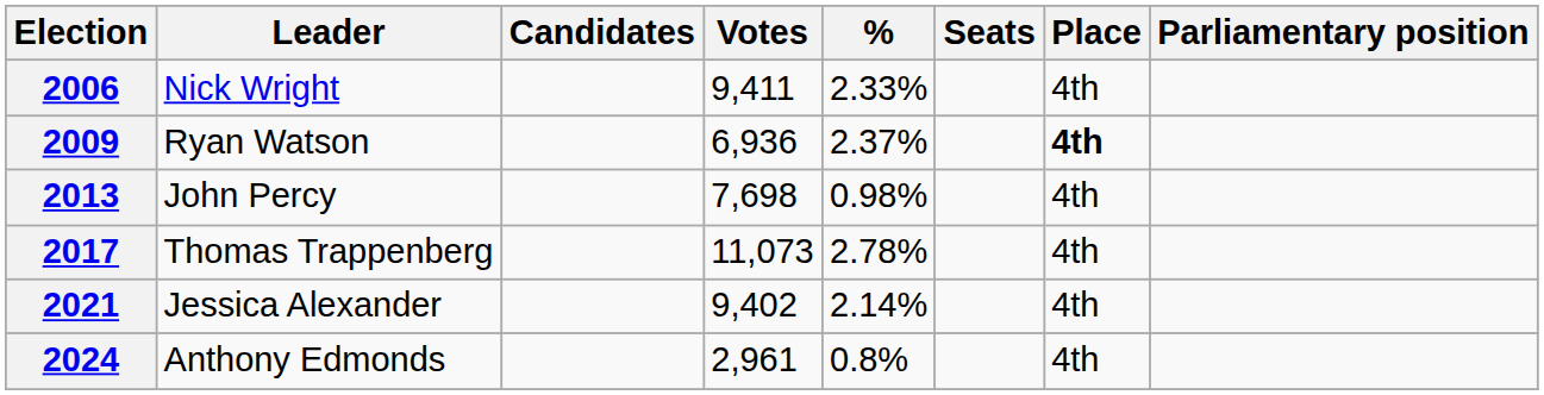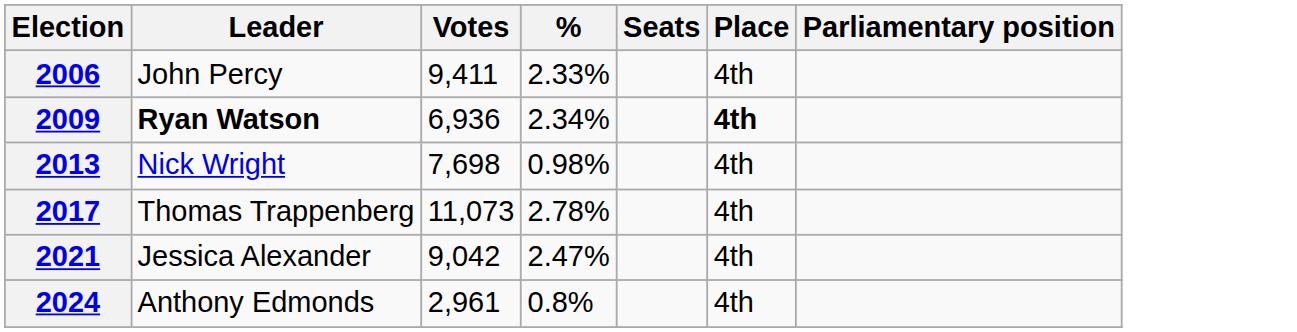- column: Candidates
2006 | Leader: Nick Wright -> John Percy
2009 | Leader: normal -> bold
2009 | %: 2.37% -> 2.34%
2013 | Leader: John Percy -> Nick Wright
2021 | Votes: 9,402 -> 9,042
2021 | %: 2.14% -> 2.47%
